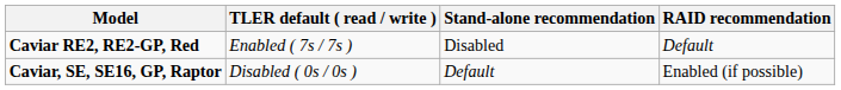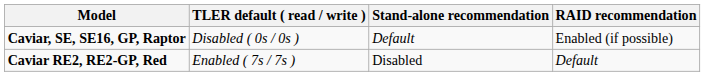rows swapped: Caviar, SE, SE16, GP, Raptor <-> Caviar RE2, RE2-GP, Red
